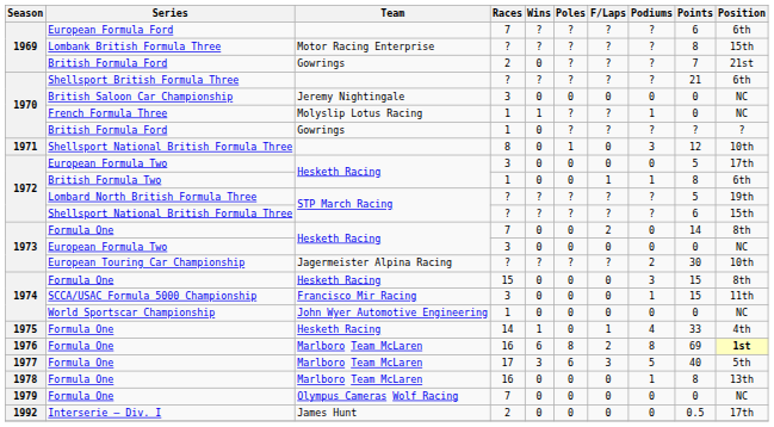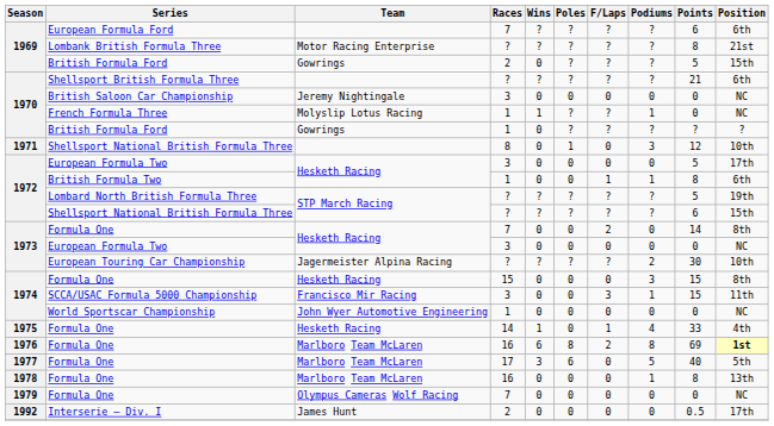Lombank British Formula Three | Position: 15th -> 21st
1969 / British Formula Ford | Points: 7 -> 5
1969 / British Formula Ford | Position: 21st -> 15th
SCCA/USAC Formula 5000 Championship | F/Laps: 0 -> 3
1977 / Formula One | F/Laps: 3 -> 0
